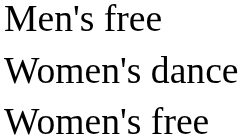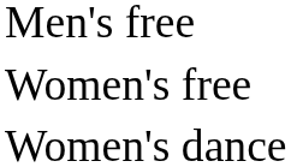rows swapped: Women's free <-> Women's dance
